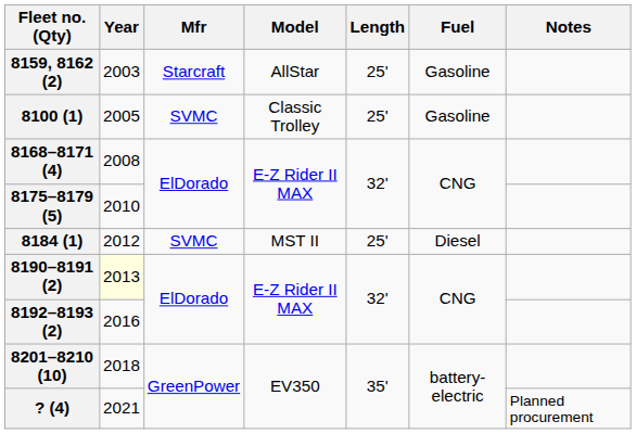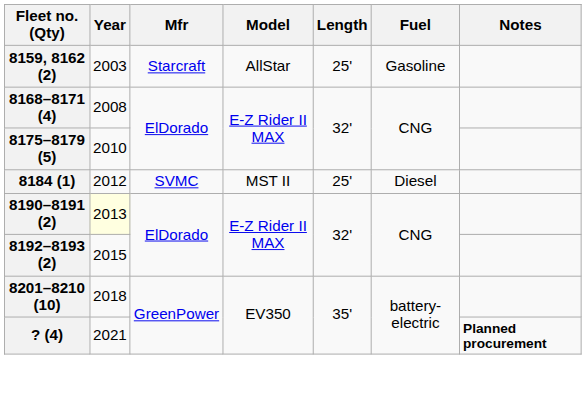- row: 8100 (1) | 2005 | SVMC | Classic Trolley | 25' | Gasoline
8192–8193 (2) | Year: 2016 -> 2015
? (4) | Notes: normal -> bold
